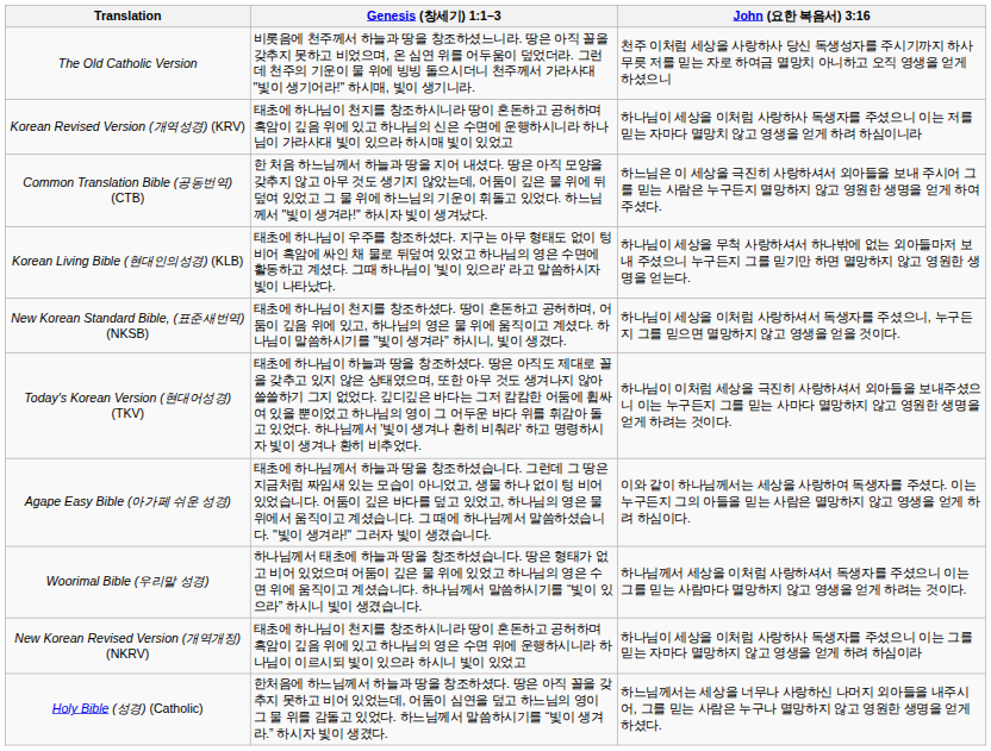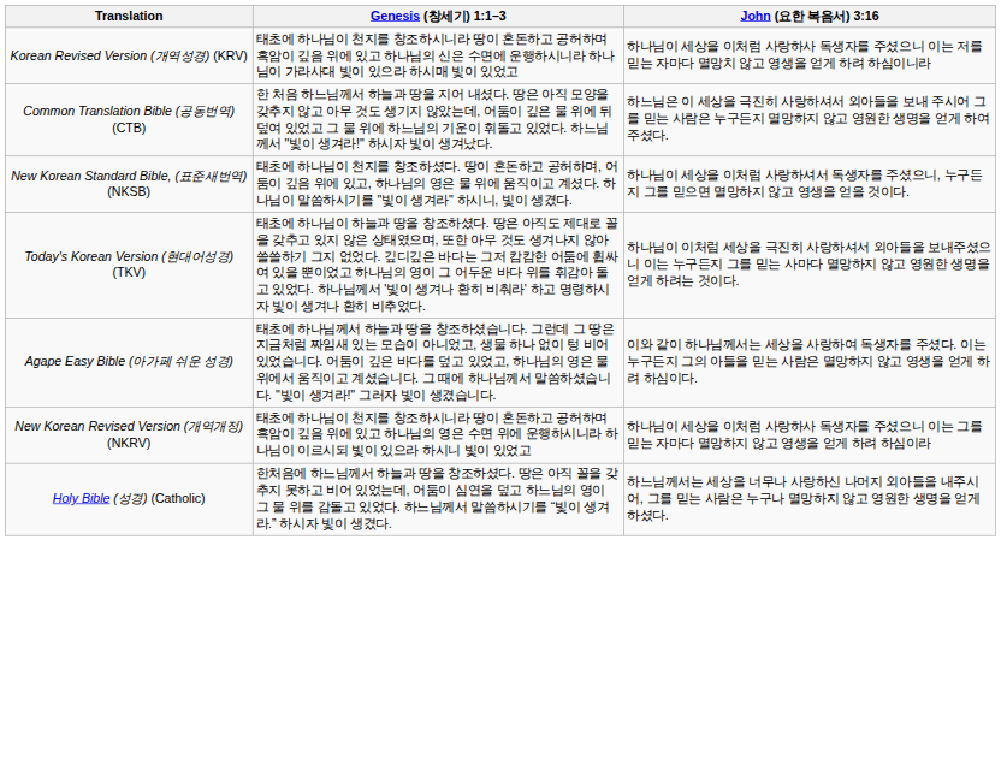- row: The Old Catholic Version | 비롯음에 천주께서 하늘과 땅을 창조하셨느니라. 땅은 아직 꼴을 갖추지 못하고 비었으며, 온 심연 위를 어두움이 덮었더라. 그런데 천주의 기운이 물 위에 빙빙 돌으시더니 천주께서 가라사대 "빛이 생기어라!" 하시매, 빛이 생기니라. | 천주 이처럼 세상을 사랑하사 당신 독생성자를 주시기까지 하사 무릇 저를 믿는 자로 하여금 멸망치 아니하고 오직 영생을 얻게 하셨으니
- row: Korean Living Bible (현대인의성경) (KLB) | 태초에 하나님이 우주를 창조하셨다. 지구는 아무 형태도 없이 텅 비어 흑암에 싸인 채 물로 뒤덮여 있었고 하나님의 영은 수면에 활동하고 계셨다. 그때 하나님이 '빛이 있으라' 라고 말씀하시자 빛이 나타났다. | 하나님이 세상을 무척 사랑하셔서 하나밖에 없는 외아들마저 보내 주셨으니 누구든지 그를 믿기만 하면 멸망하지 않고 영원한 생명을 얻는다.
- row: Woorimal Bible (우리말 성경) | 하나님께서 태초에 하늘과 땅을 창조하셨습니다. 땅은 형태가 없고 비어 있었으며 어둠이 깊은 물 위에 있었고 하나님의 영은 수면 위에 움직이고 계셨습니다. 하나님께서 말씀하시기를 “빛이 있으라” 하시니 빛이 생겼습니다. | 하나님께서 세상을 이처럼 사랑하셔서 독생자를 주셨으니 이는 그를 믿는 사람마다 멸망하지 않고 영생을 얻게 하려는 것이다.
